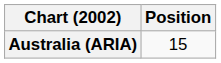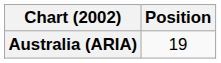Australia (ARIA) | Position: 15 -> 19
